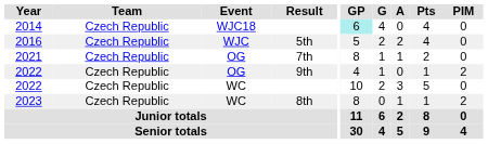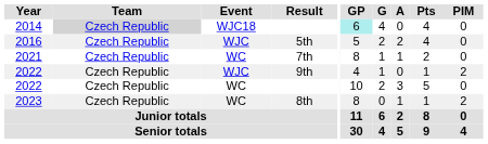2014 | Team: no background -> lightgrey background
2021 | Event: OG -> WC
2022 / 9th | Event: OG -> WJC
